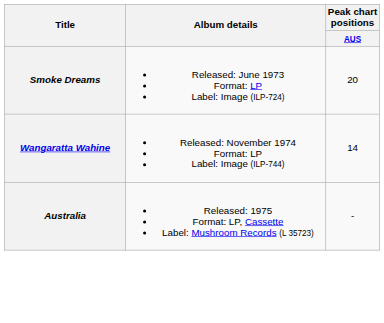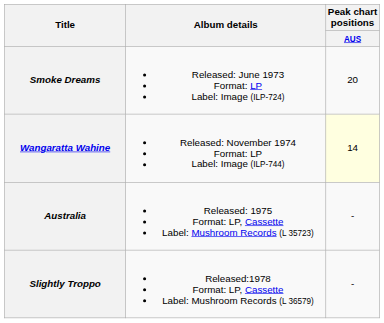Wangaratta Wahine | Peak chart positions / AUS: no background -> lightyellow background
+ row: Slightly Troppo | Released:1978 Format: LP, Cassette Label: Mushroom Records (L 36579) | -
